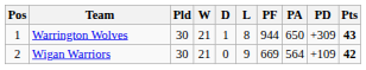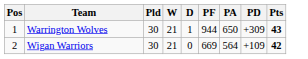- column: L | 8 | 9
